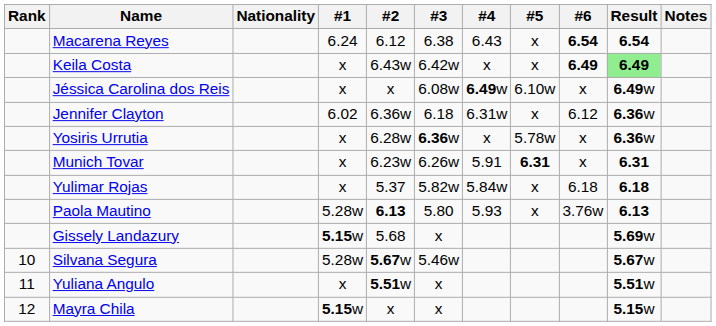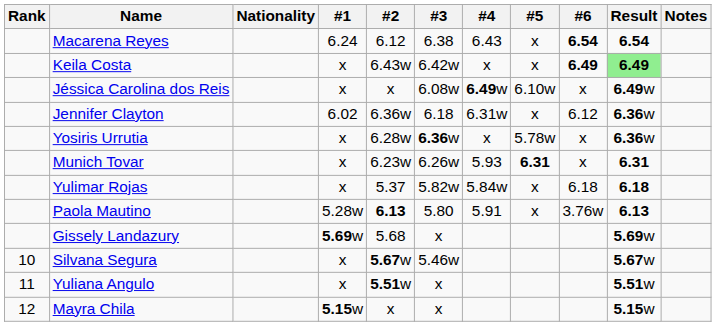Munich Tovar | #4: 5.91 -> 5.93
Paola Mautino | #4: 5.93 -> 5.91
Gissely Landazury | #1: 5.15w -> 5.69w
Silvana Segura | #1: 5.28w -> x
